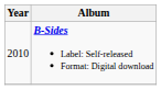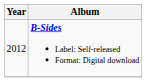B-Sides Label: Self-released Format: Digital download | Year: 2010 -> 2012
